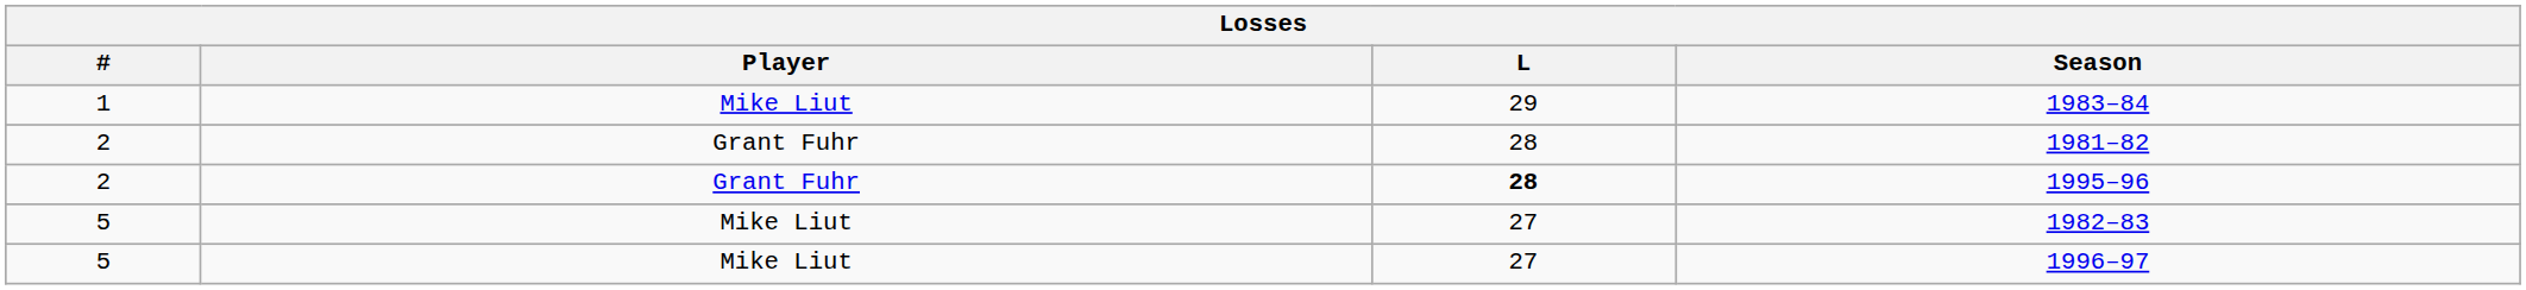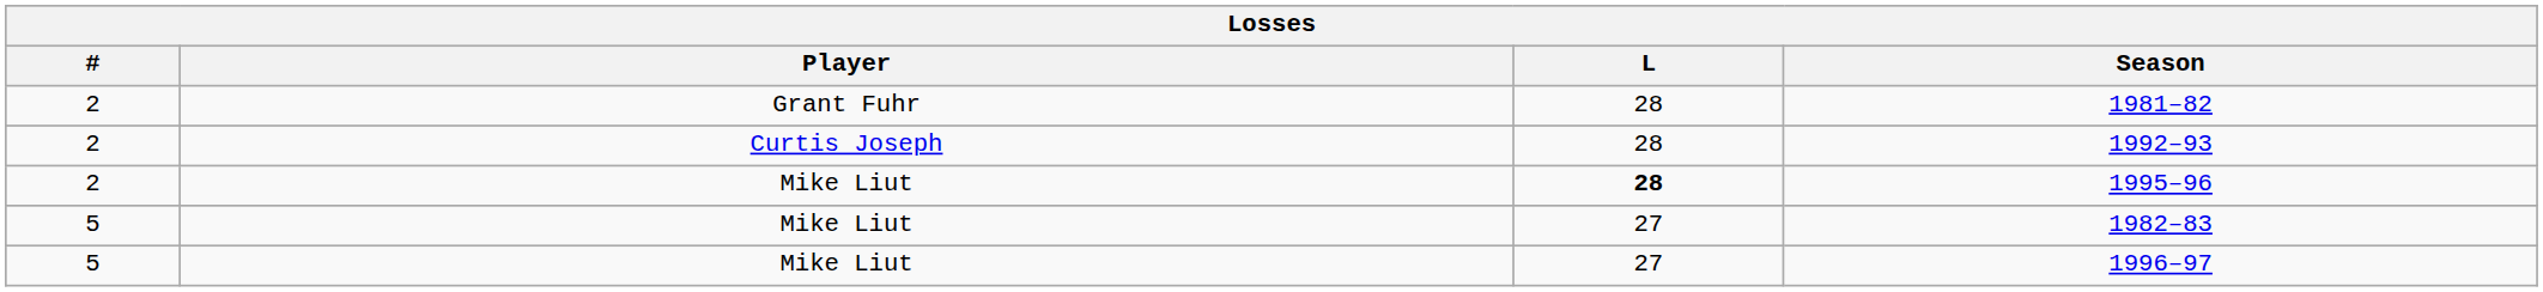- row: 1 | Mike Liut | 29 | 1983–84
+ row: 2 | Curtis Joseph | 28 | 1992–93
1995–96 | Player: Grant Fuhr -> Mike Liut
